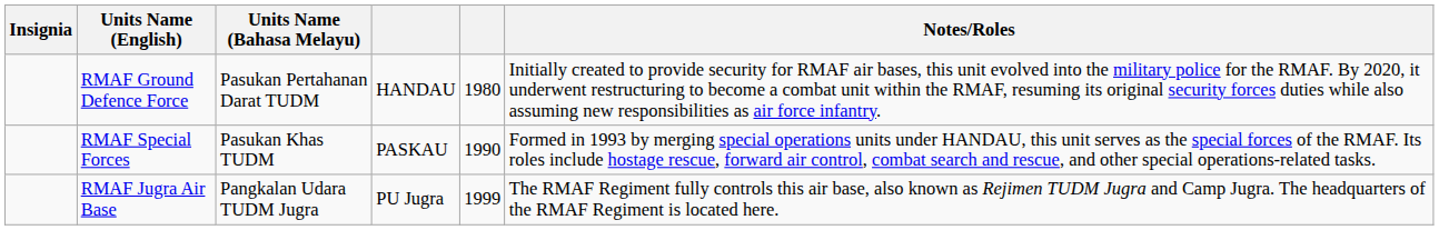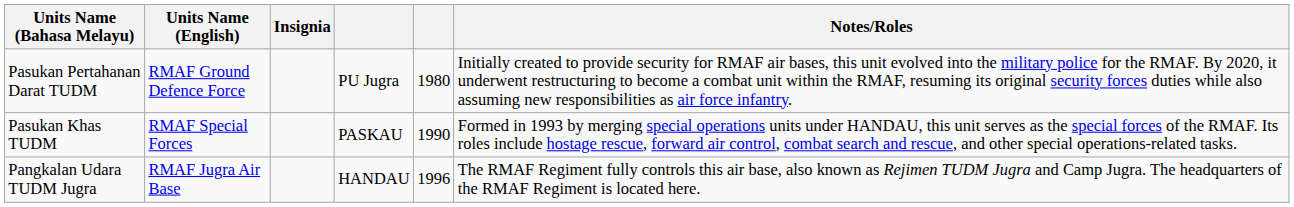columns swapped: Insignia <-> Units Name (Bahasa Melayu)
RMAF Ground Defence Force | column 4: HANDAU -> PU Jugra
RMAF Jugra Air Base | column 4: PU Jugra -> HANDAU
RMAF Jugra Air Base | column 5: 1999 -> 1996
